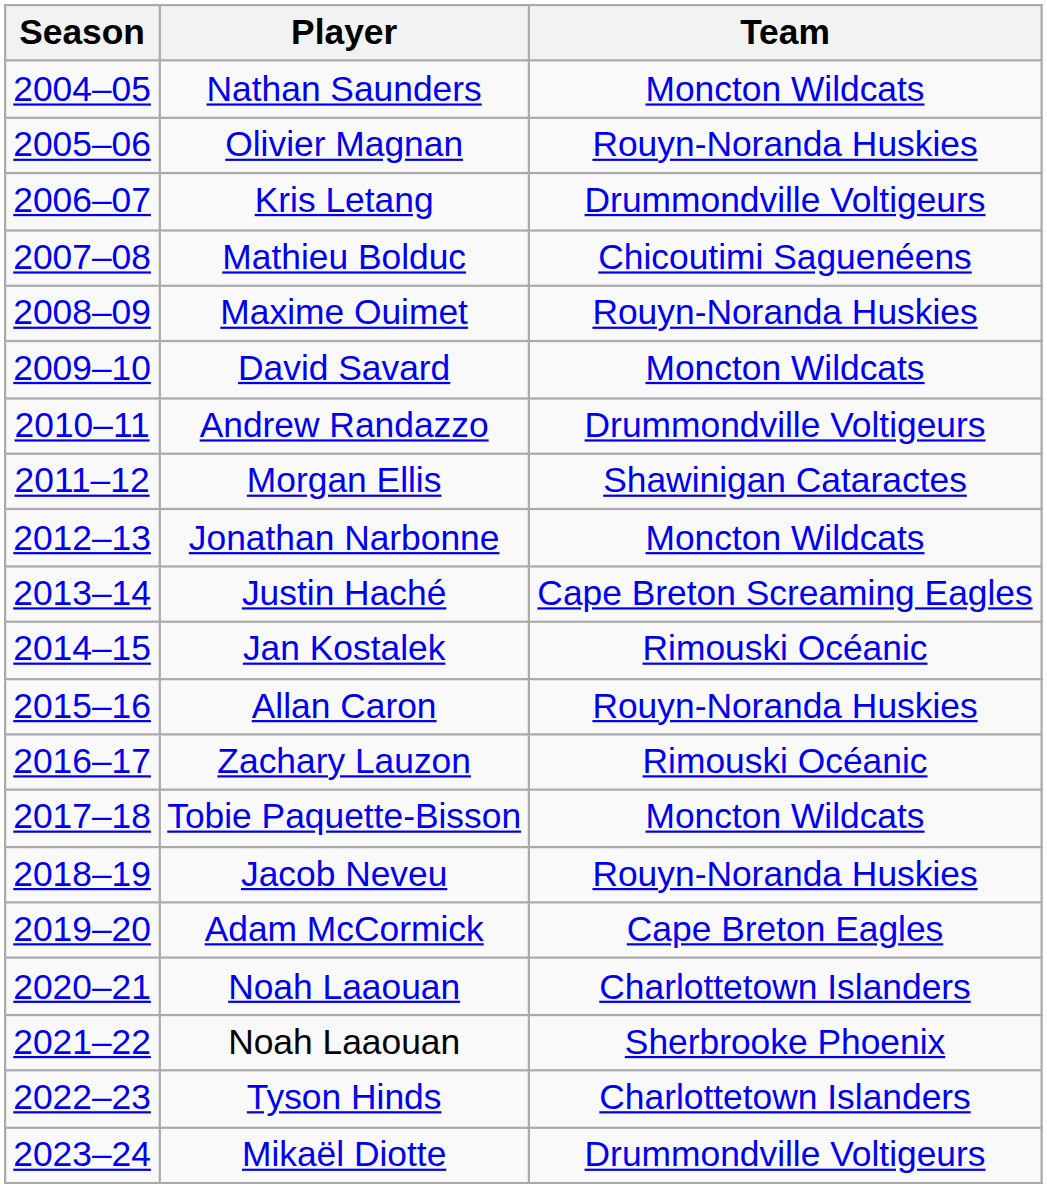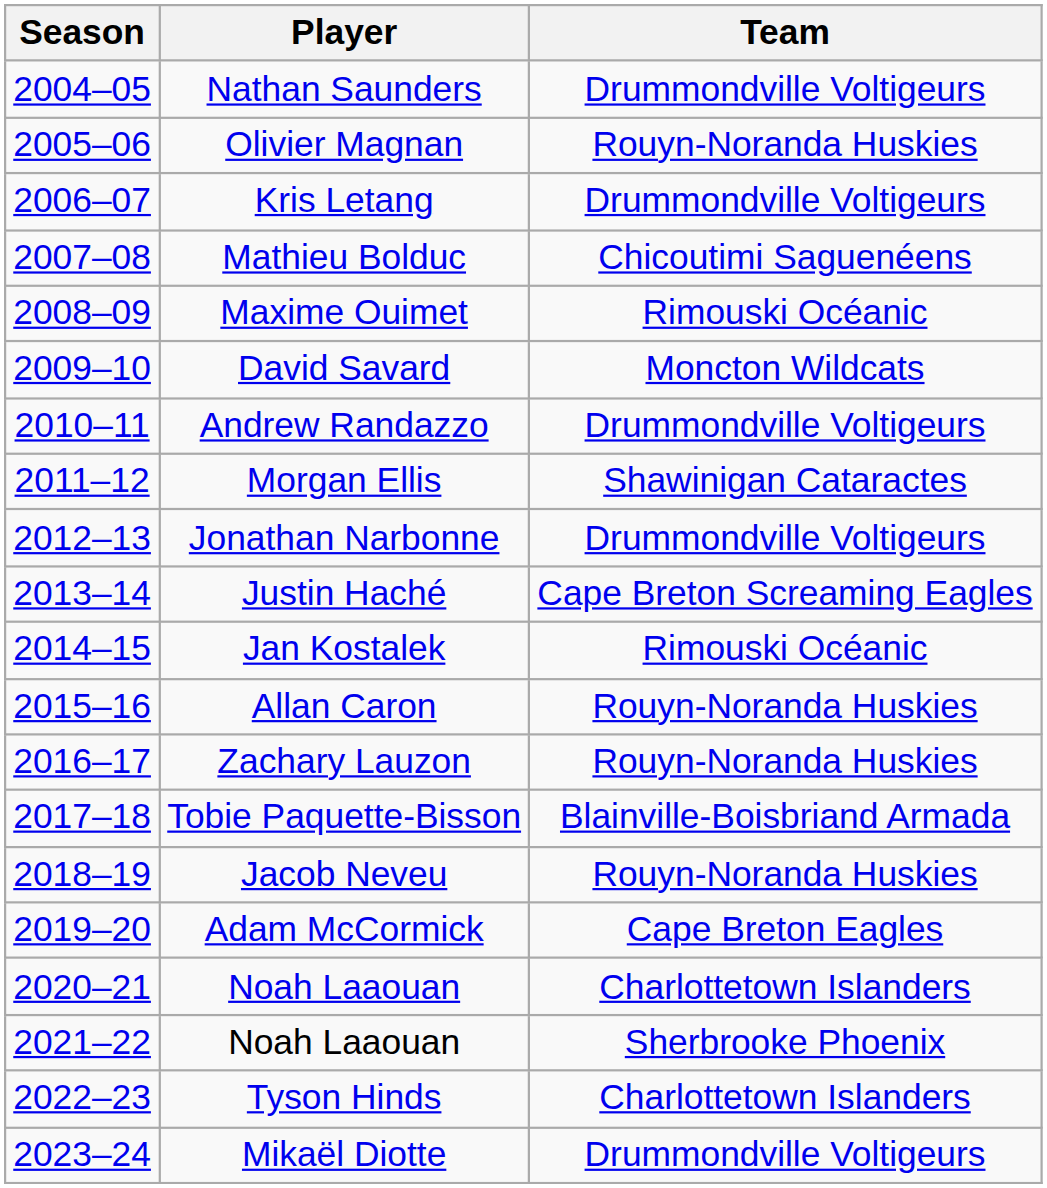Nathan Saunders | Team: Moncton Wildcats -> Drummondville Voltigeurs
Maxime Ouimet | Team: Rouyn-Noranda Huskies -> Rimouski Océanic
Jonathan Narbonne | Team: Moncton Wildcats -> Drummondville Voltigeurs
Zachary Lauzon | Team: Rimouski Océanic -> Rouyn-Noranda Huskies
Tobie Paquette-Bisson | Team: Moncton Wildcats -> Blainville-Boisbriand Armada
